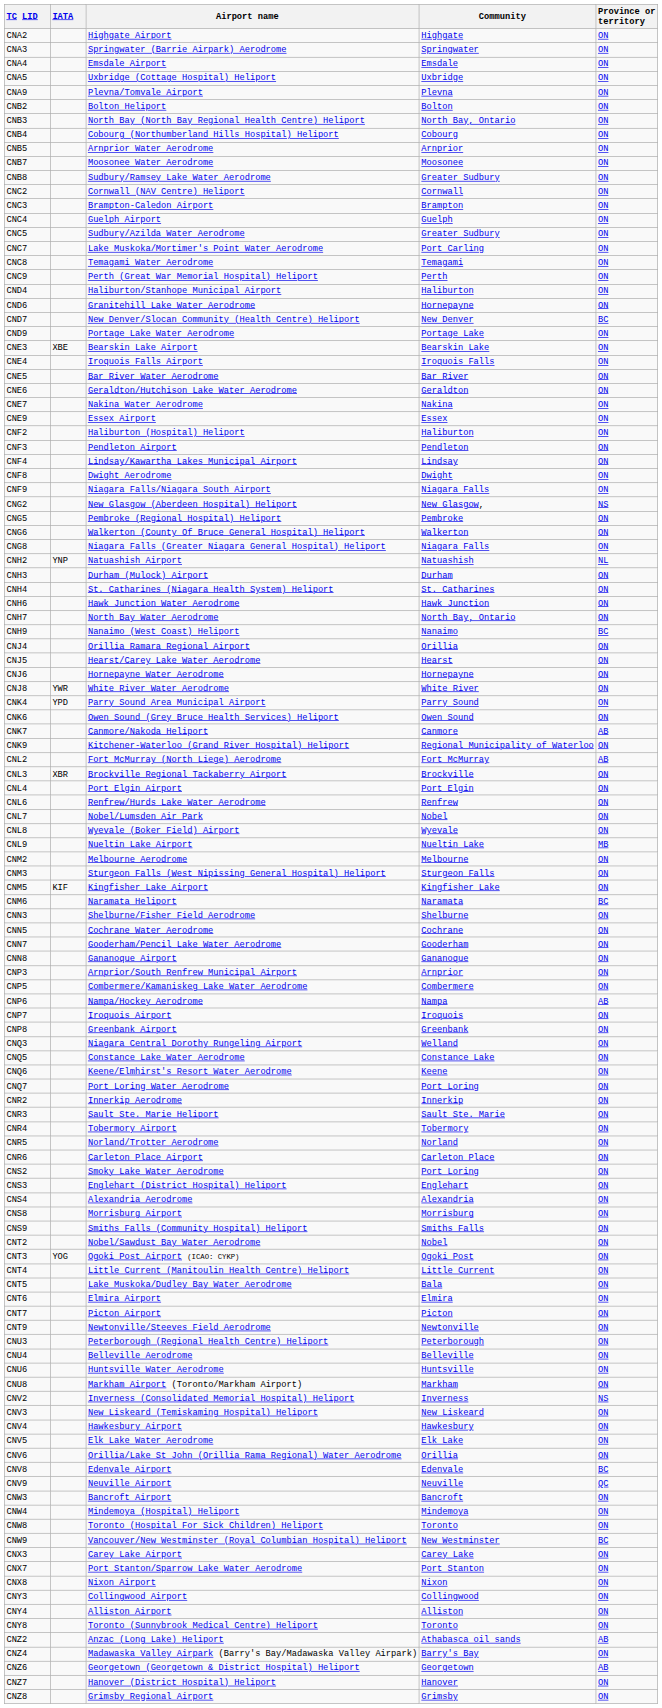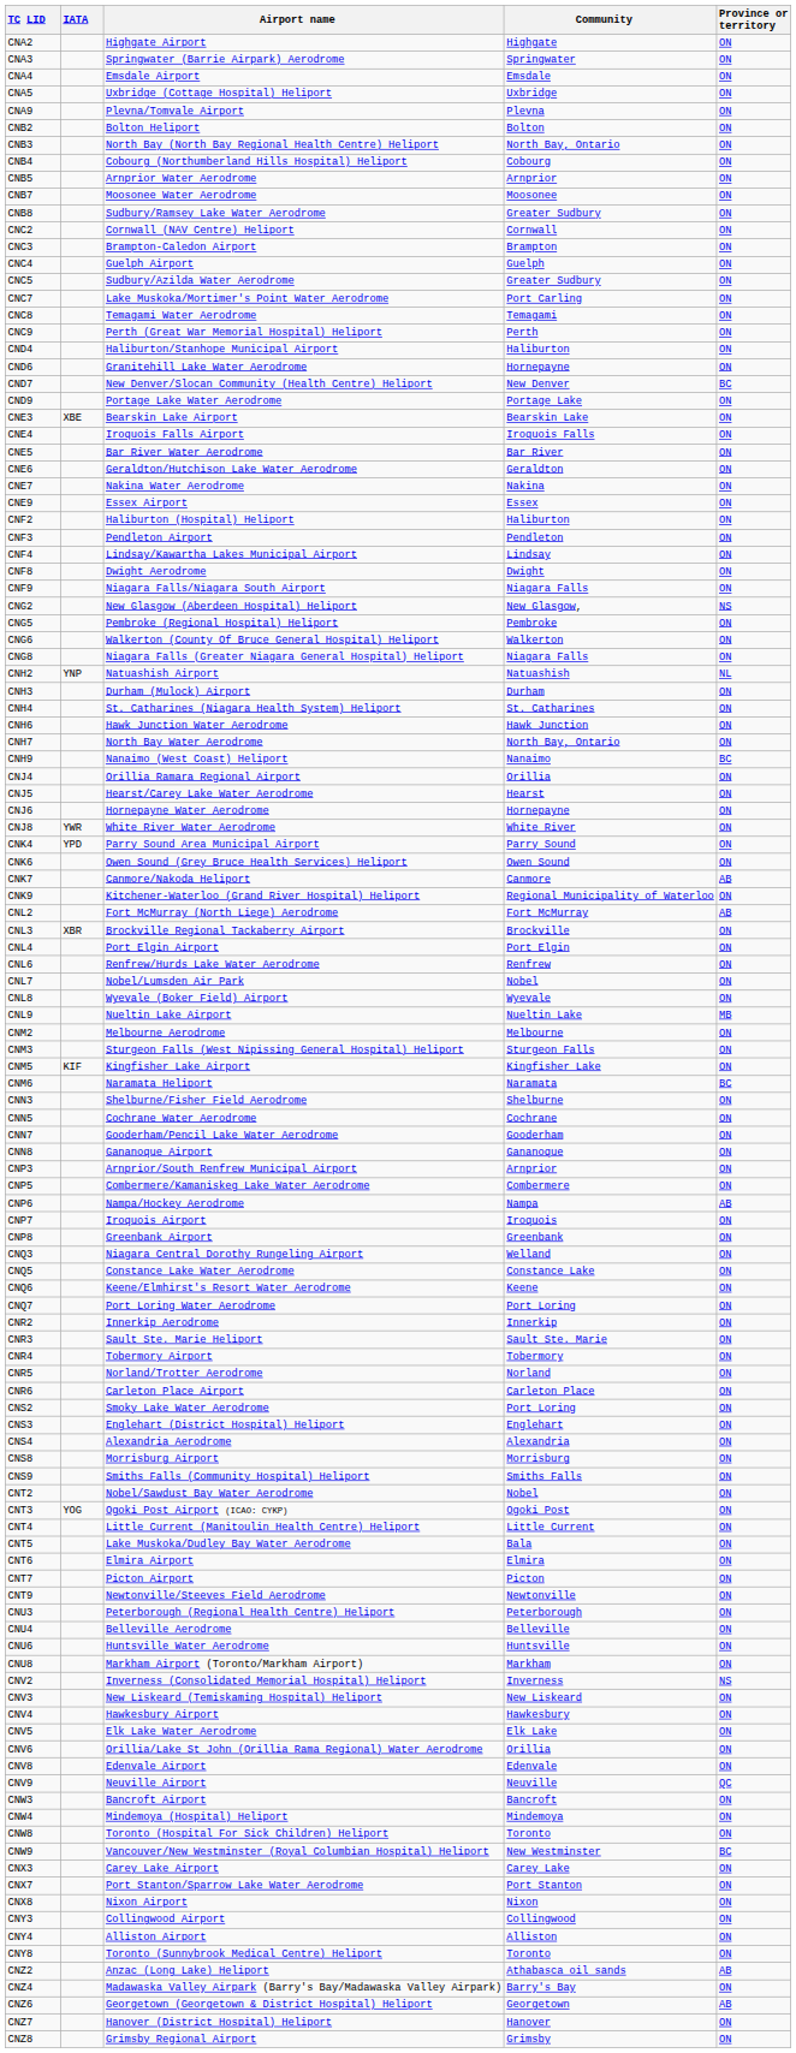CNV8 | Province or territory: BC -> ON
